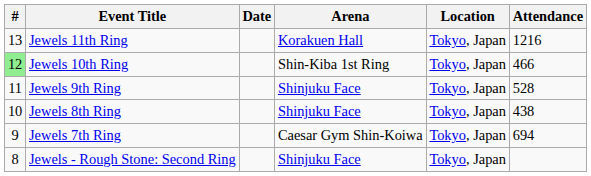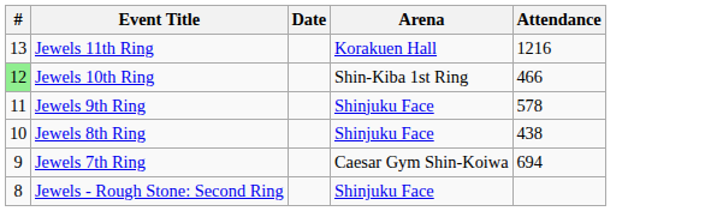- column: Location | Tokyo, Japan | Tokyo, Japan | Tokyo, Japan | Tokyo, Japan | Tokyo, Japan | Tokyo, Japan
Jewels 9th Ring | Attendance: 528 -> 578
